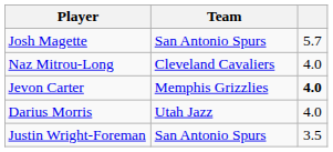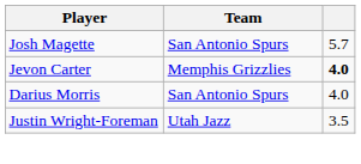- row: Naz Mitrou-Long | Cleveland Cavaliers | 4.0
Darius Morris | Team: Utah Jazz -> San Antonio Spurs
Justin Wright-Foreman | Team: San Antonio Spurs -> Utah Jazz
